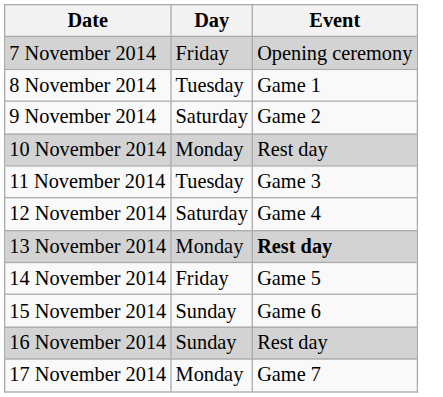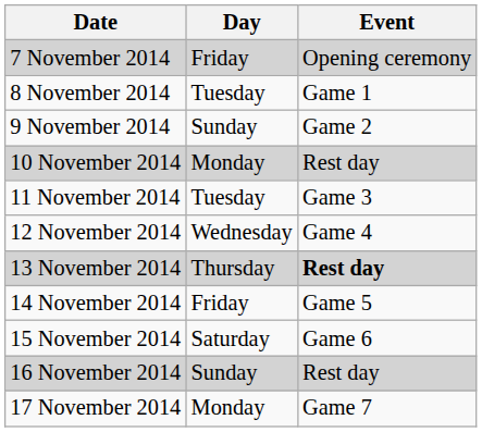9 November 2014 | Day: Saturday -> Sunday
12 November 2014 | Day: Saturday -> Wednesday
13 November 2014 | Day: Monday -> Thursday
15 November 2014 | Day: Sunday -> Saturday
